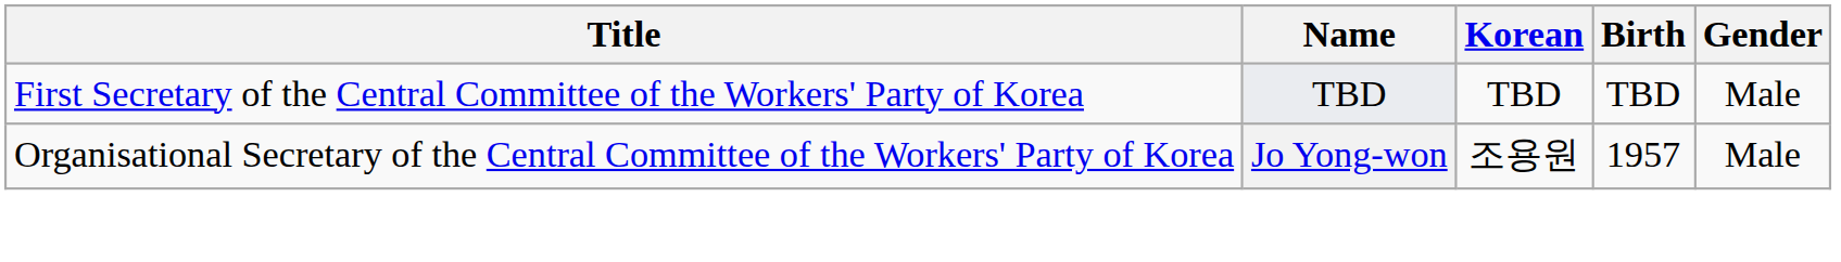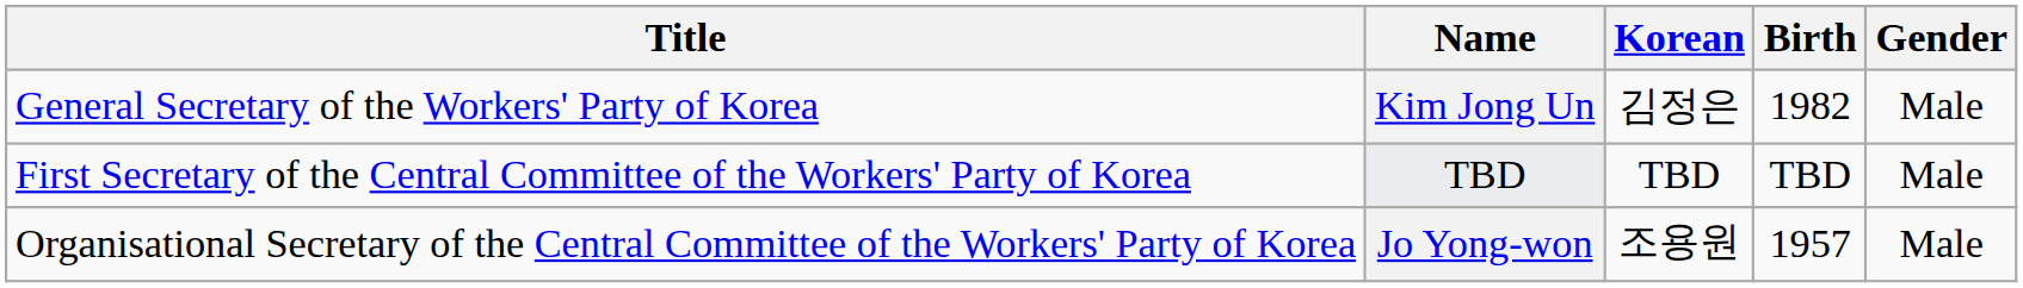+ row: General Secretary of the Workers' Party of Korea | Kim Jong Un | 김정은 | 1982 | Male
